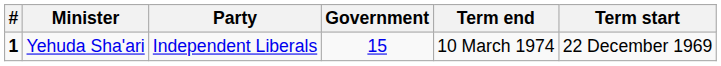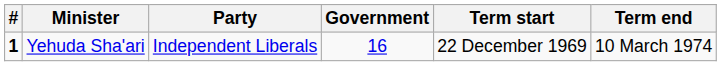columns swapped: Term start <-> Term end
Yehuda Sha'ari | Government: 15 -> 16
